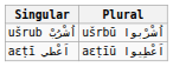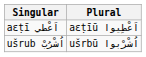rows swapped: ušrub اُشْرُبْ <-> aɛṭī اَعْطي
